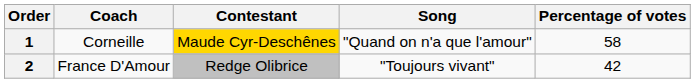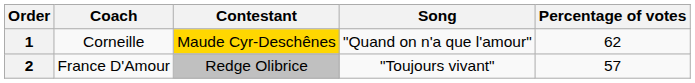1 | Percentage of votes: 58 -> 62
2 | Percentage of votes: 42 -> 57
